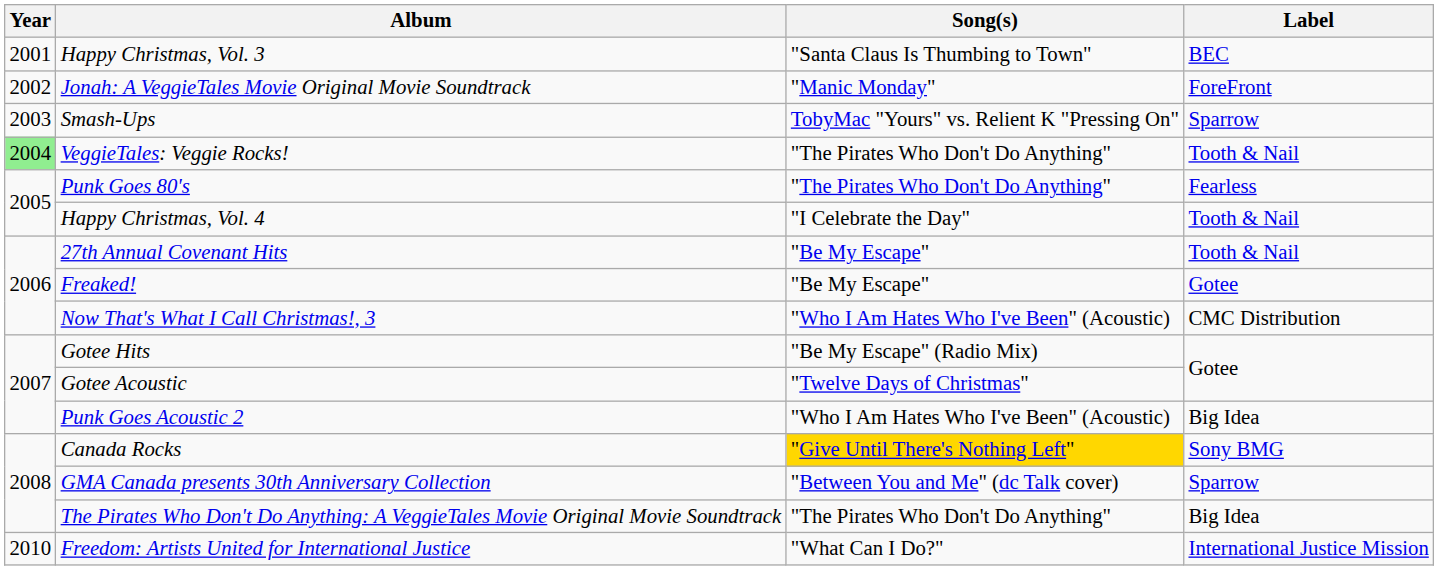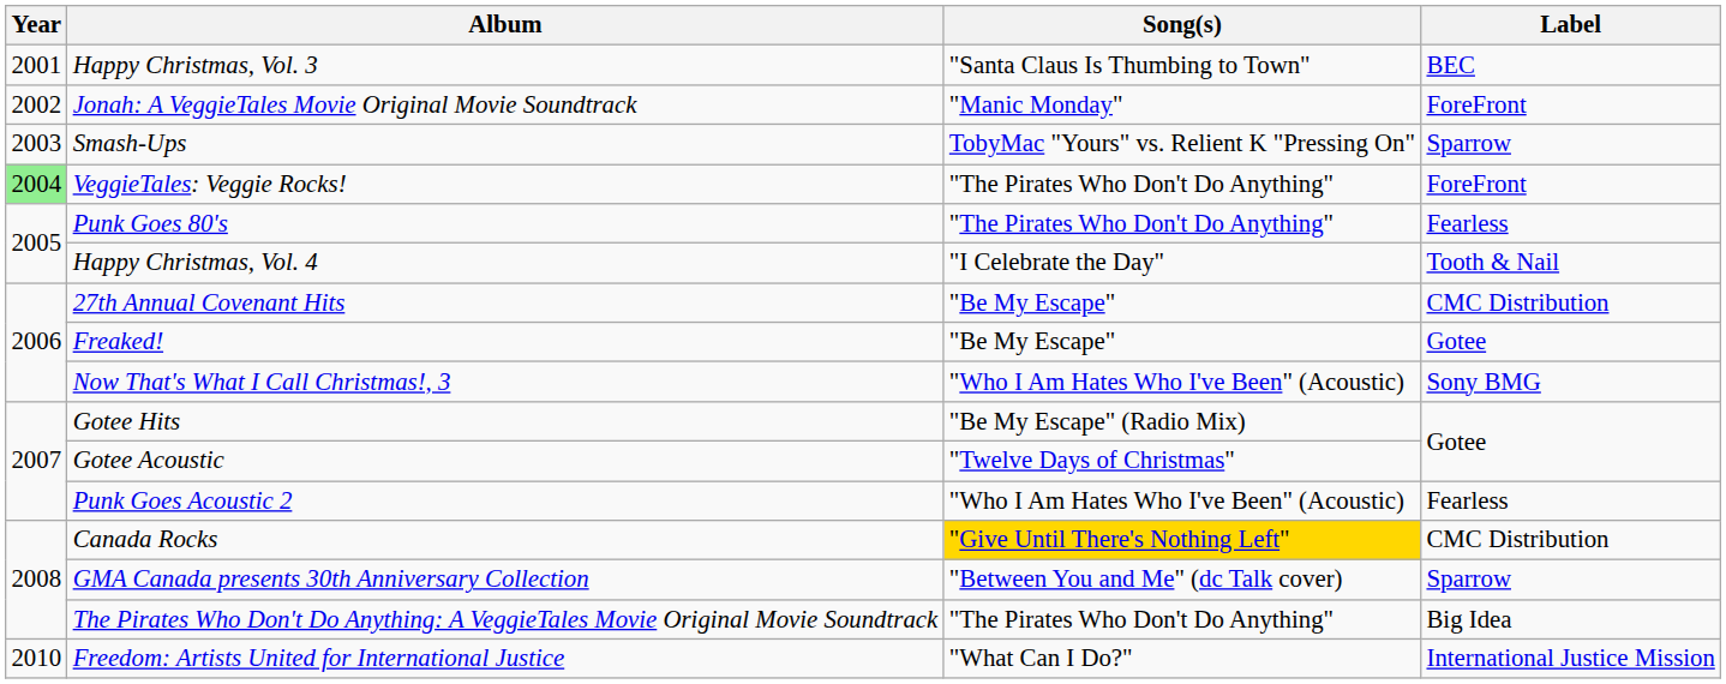VeggieTales: Veggie Rocks! | Label: Tooth & Nail -> ForeFront
27th Annual Covenant Hits | Label: Tooth & Nail -> CMC Distribution
Now That's What I Call Christmas!, 3 | Label: CMC Distribution -> Sony BMG
Punk Goes Acoustic 2 | Label: Big Idea -> Fearless
Canada Rocks | Label: Sony BMG -> CMC Distribution
